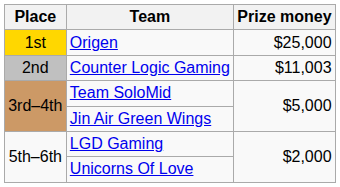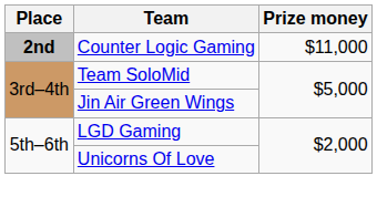- row: 1st | Origen | $25,000
Counter Logic Gaming | Place: normal -> bold
Counter Logic Gaming | Prize money: $11,003 -> $11,000
